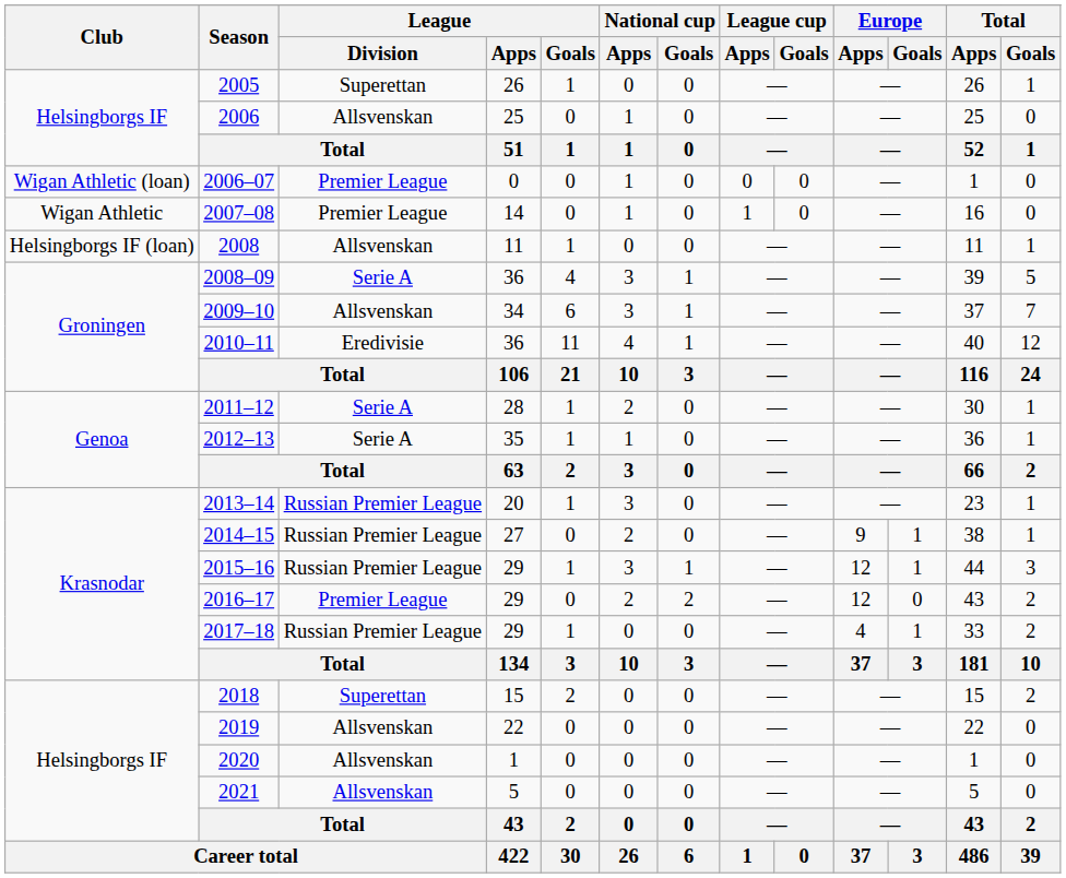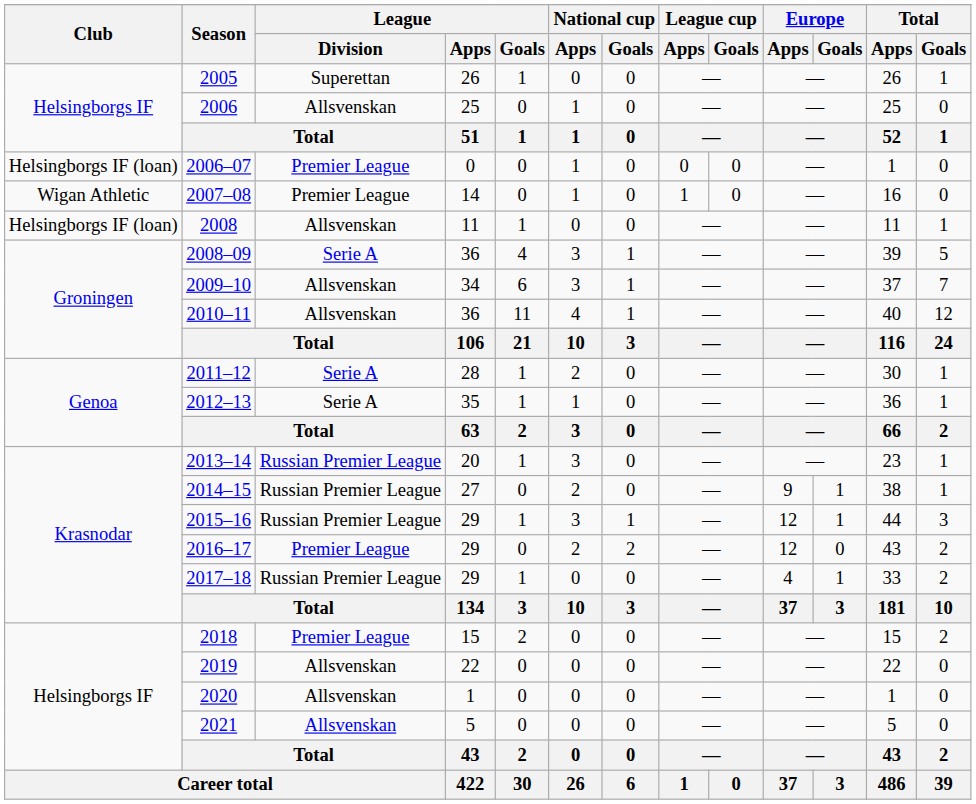2006–07 | Club: Wigan Athletic (loan) -> Helsingborgs IF (loan)
2010–11 | League / Division: Eredivisie -> Allsvenskan
2018 | League / Division: Superettan -> Premier League
